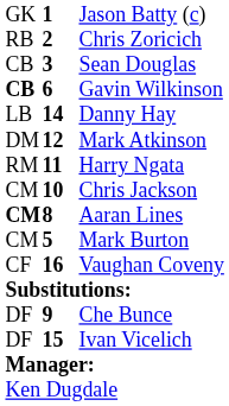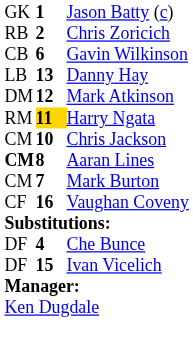- row: CB | 3 | Sean Douglas
Gavin Wilkinson | column 1: bold -> normal
Danny Hay | column 2: 14 -> 13
Harry Ngata | column 2: no background -> gold background
Mark Burton | column 2: 5 -> 7
Che Bunce | column 2: 9 -> 4
